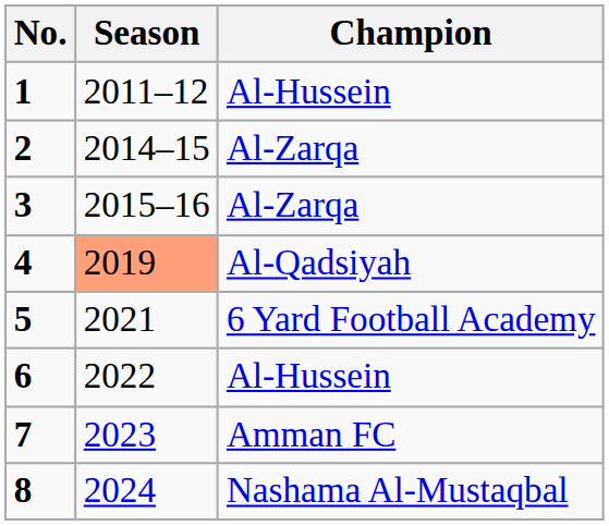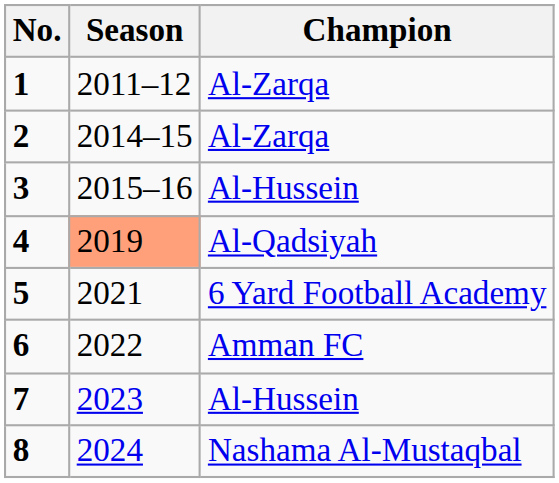1 | Champion: Al-Hussein -> Al-Zarqa
3 | Champion: Al-Zarqa -> Al-Hussein
6 | Champion: Al-Hussein -> Amman FC
7 | Champion: Amman FC -> Al-Hussein
